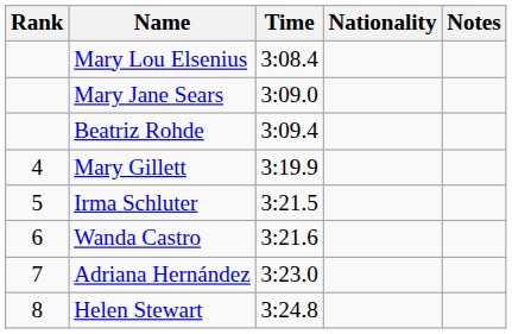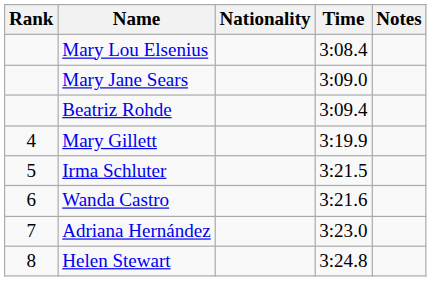columns swapped: Nationality <-> Time
